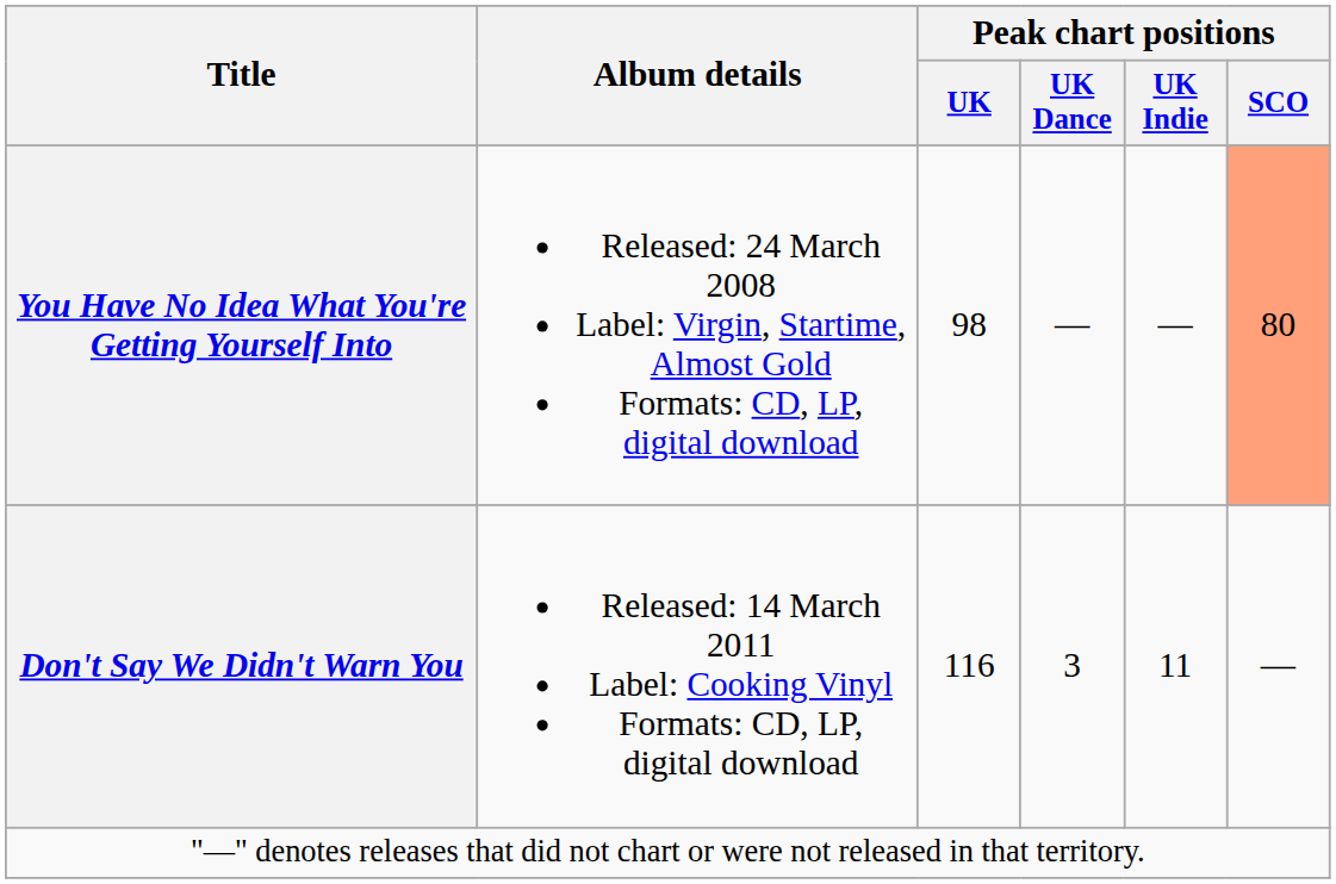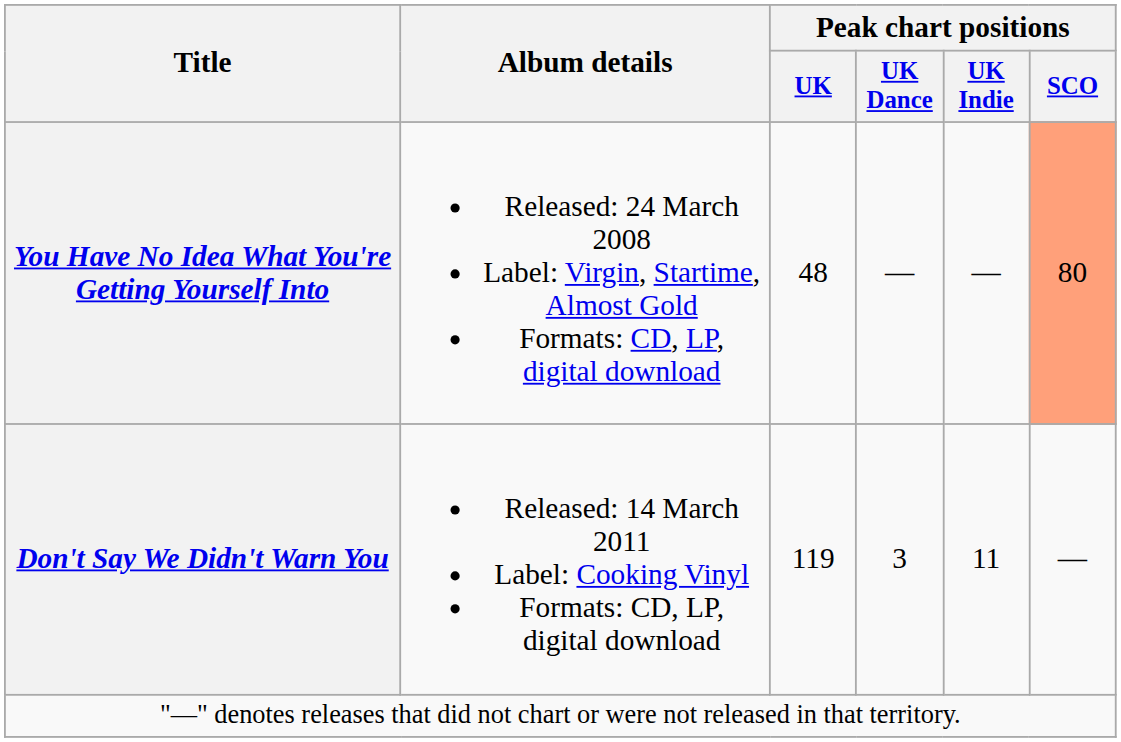You Have No Idea What You're Getting Yourself Into | Peak chart positions / UK: 98 -> 48
Don't Say We Didn't Warn You | Peak chart positions / UK: 116 -> 119
